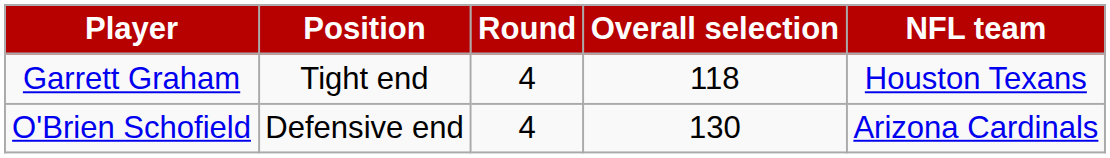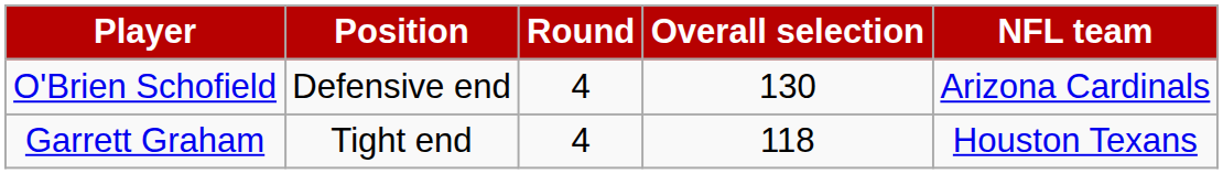rows swapped: Garrett Graham <-> O'Brien Schofield
